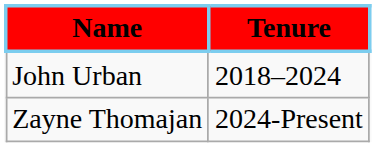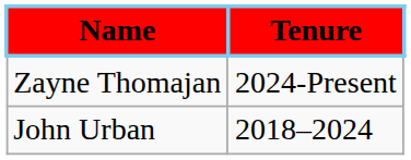rows swapped: John Urban <-> Zayne Thomajan
